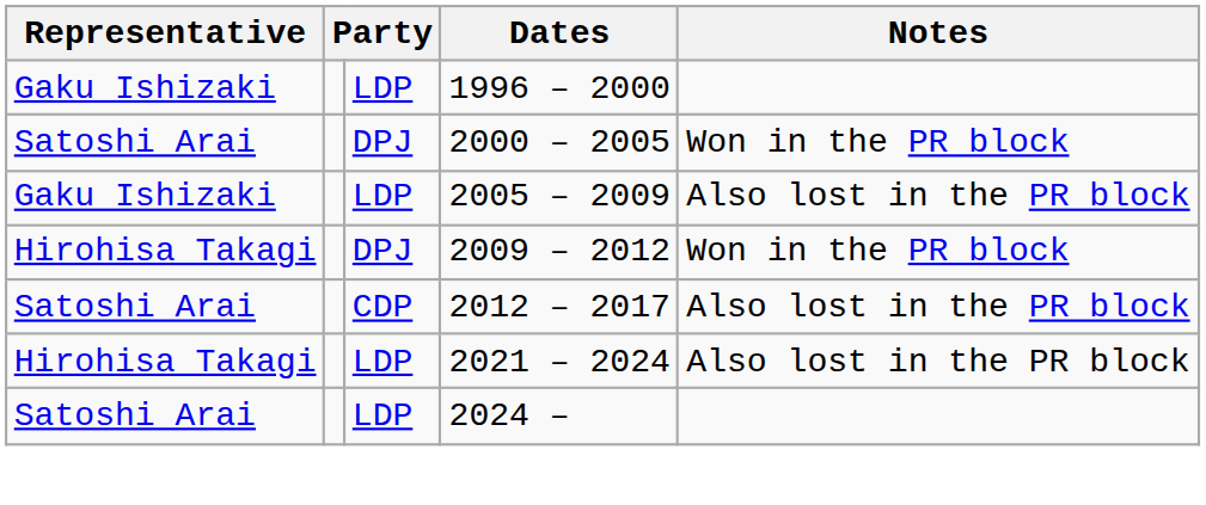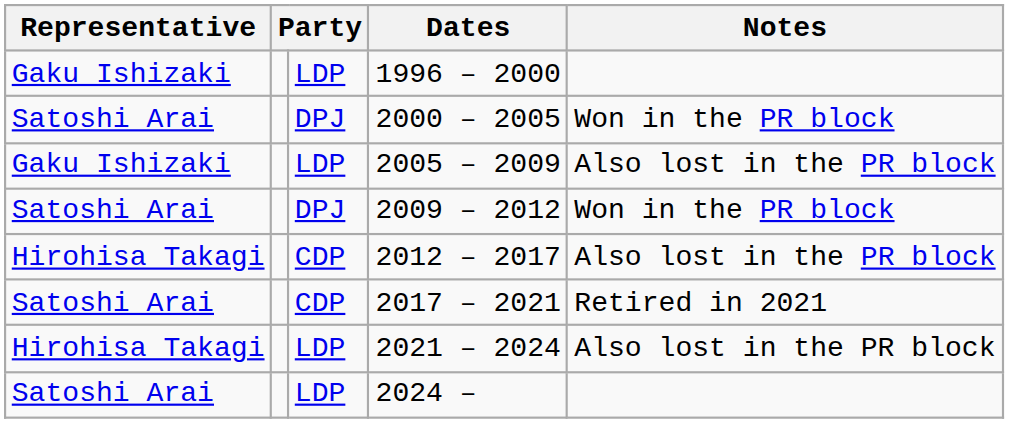2009 – 2012 | Representative: Hirohisa Takagi -> Satoshi Arai
2012 – 2017 | Representative: Satoshi Arai -> Hirohisa Takagi
+ row: Satoshi Arai | CDP | 2017 – 2021 | Retired in 2021
